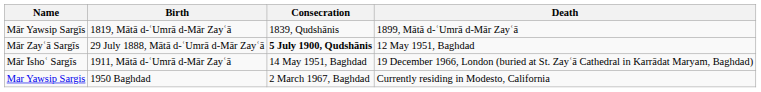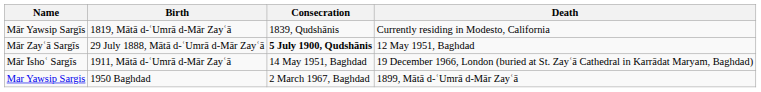Mār Yawsip Sargīs | Death: 1899, Mātā d-ʿUmrā d-Mār Zayʿā -> Currently residing in Modesto, California
Mar Yawsip Sargis | Death: Currently residing in Modesto, California -> 1899, Mātā d-ʿUmrā d-Mār Zayʿā
